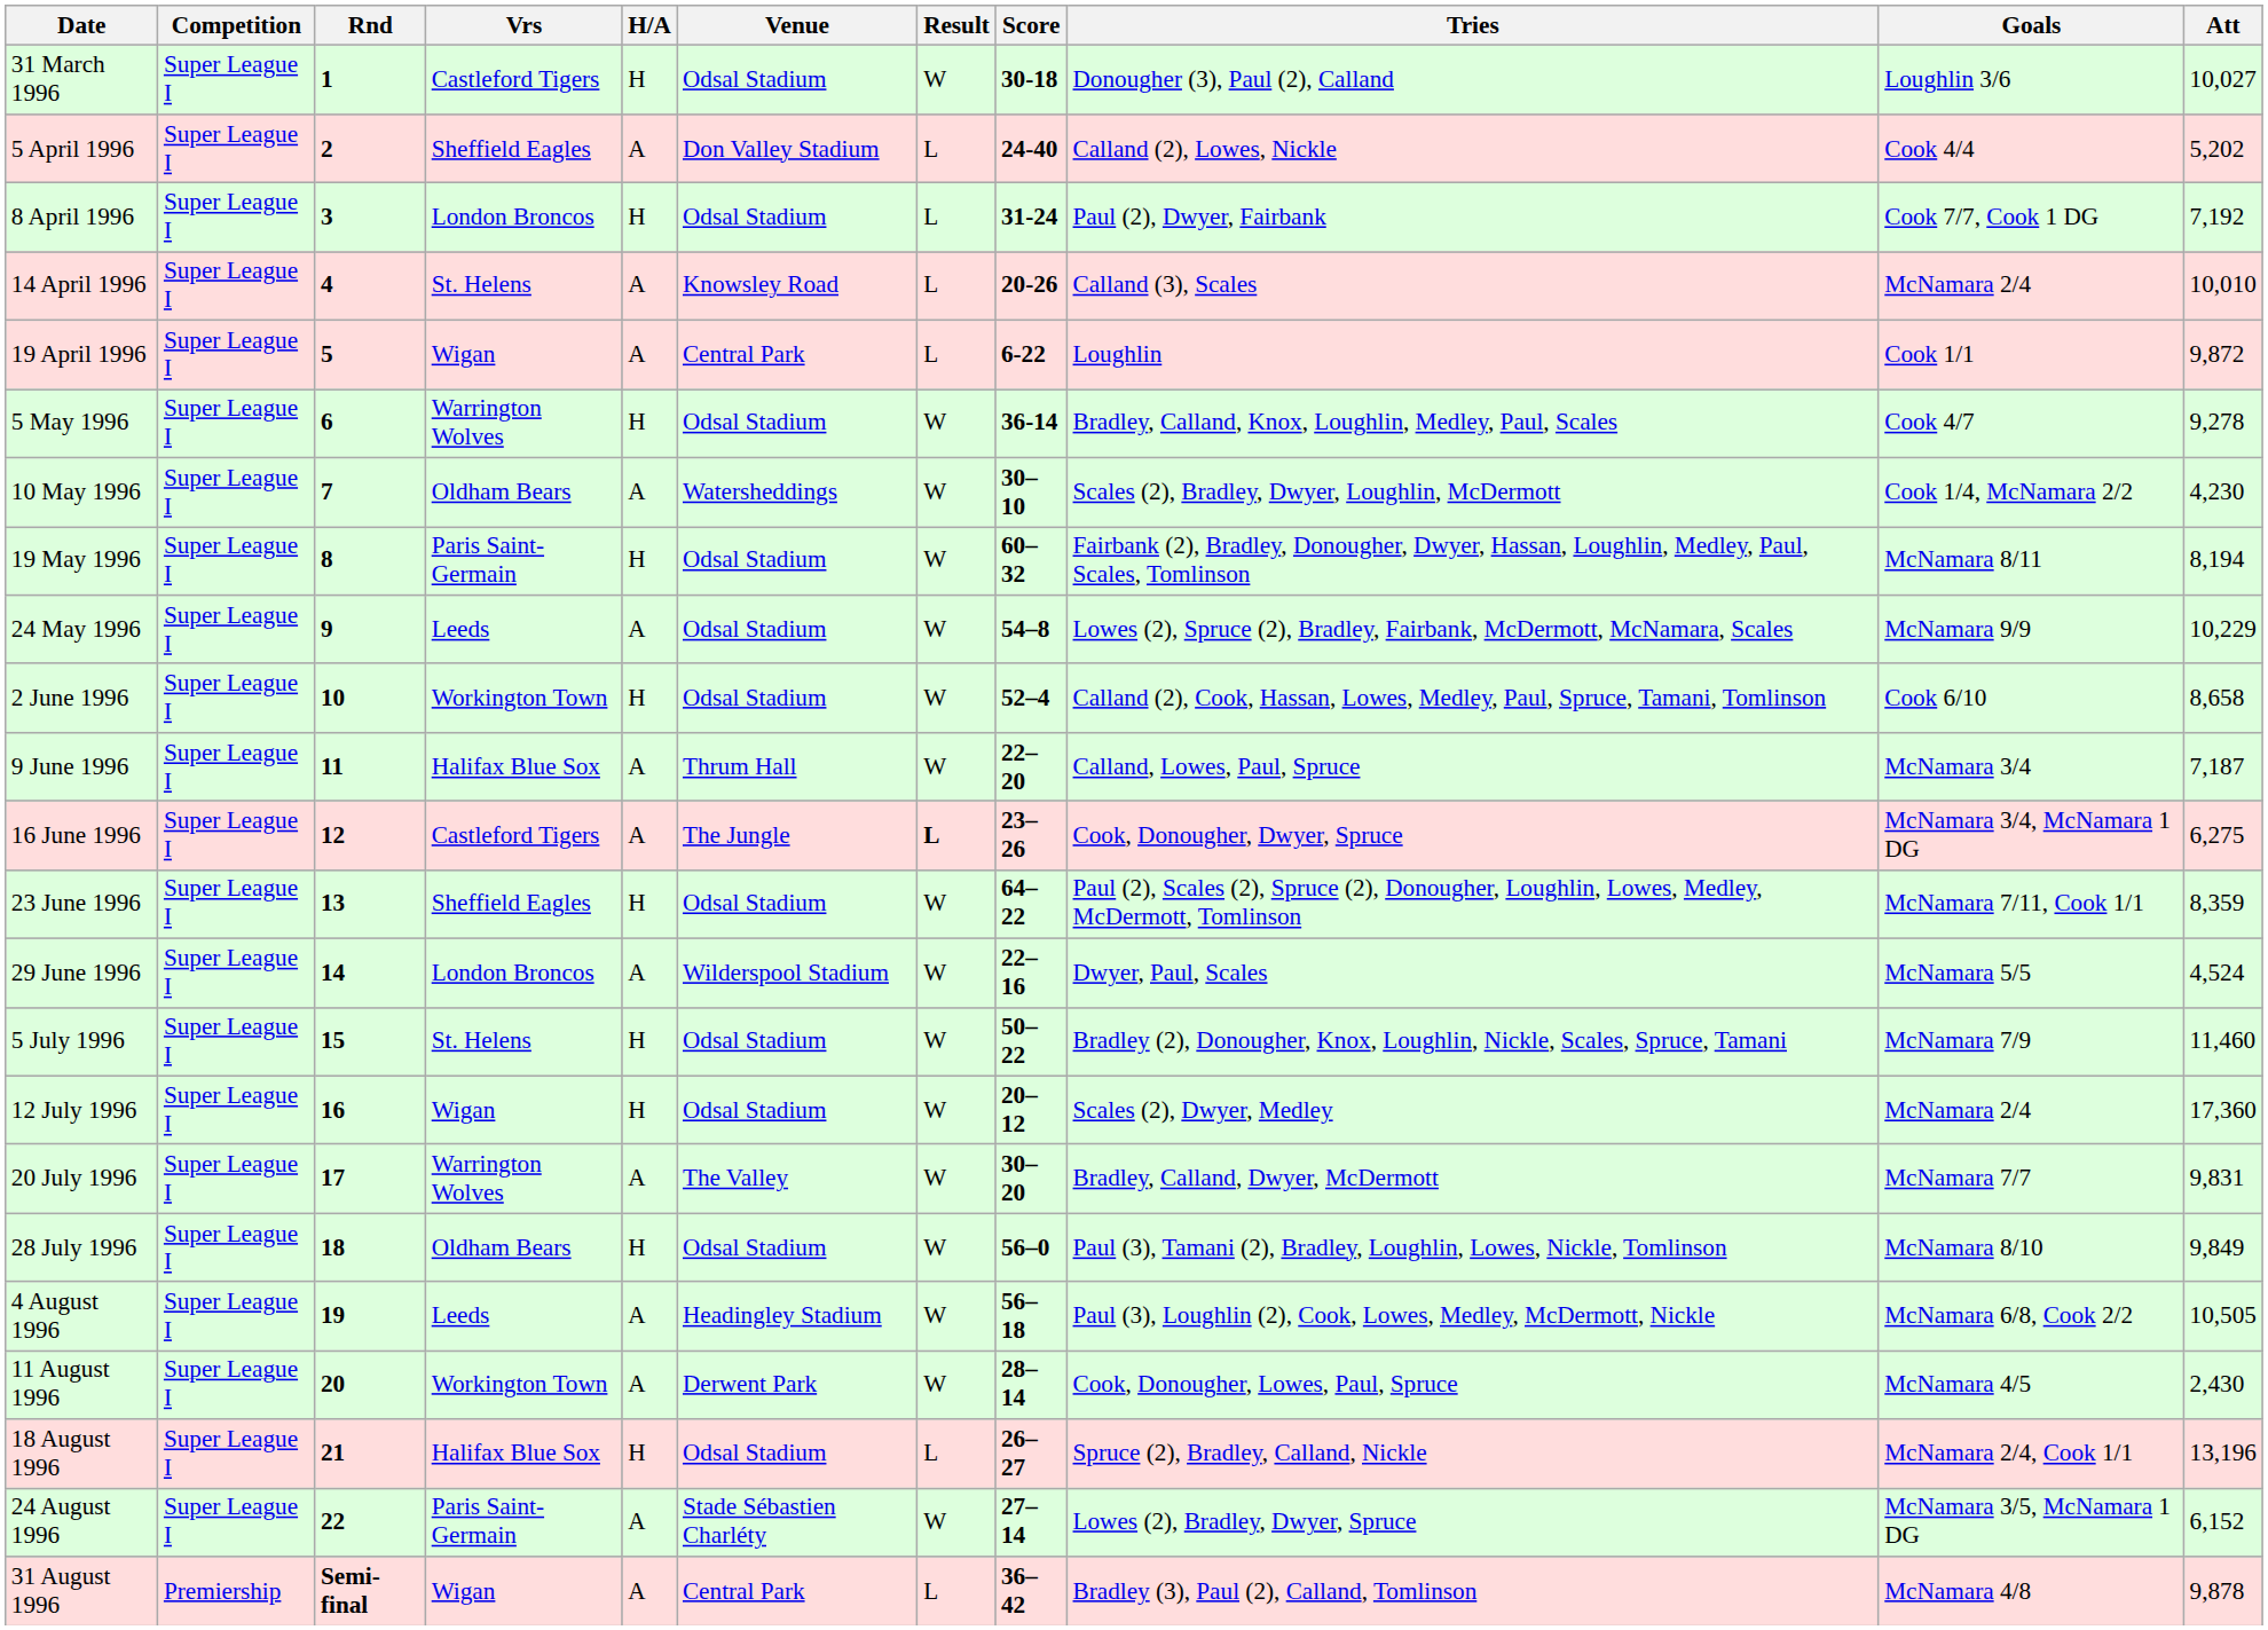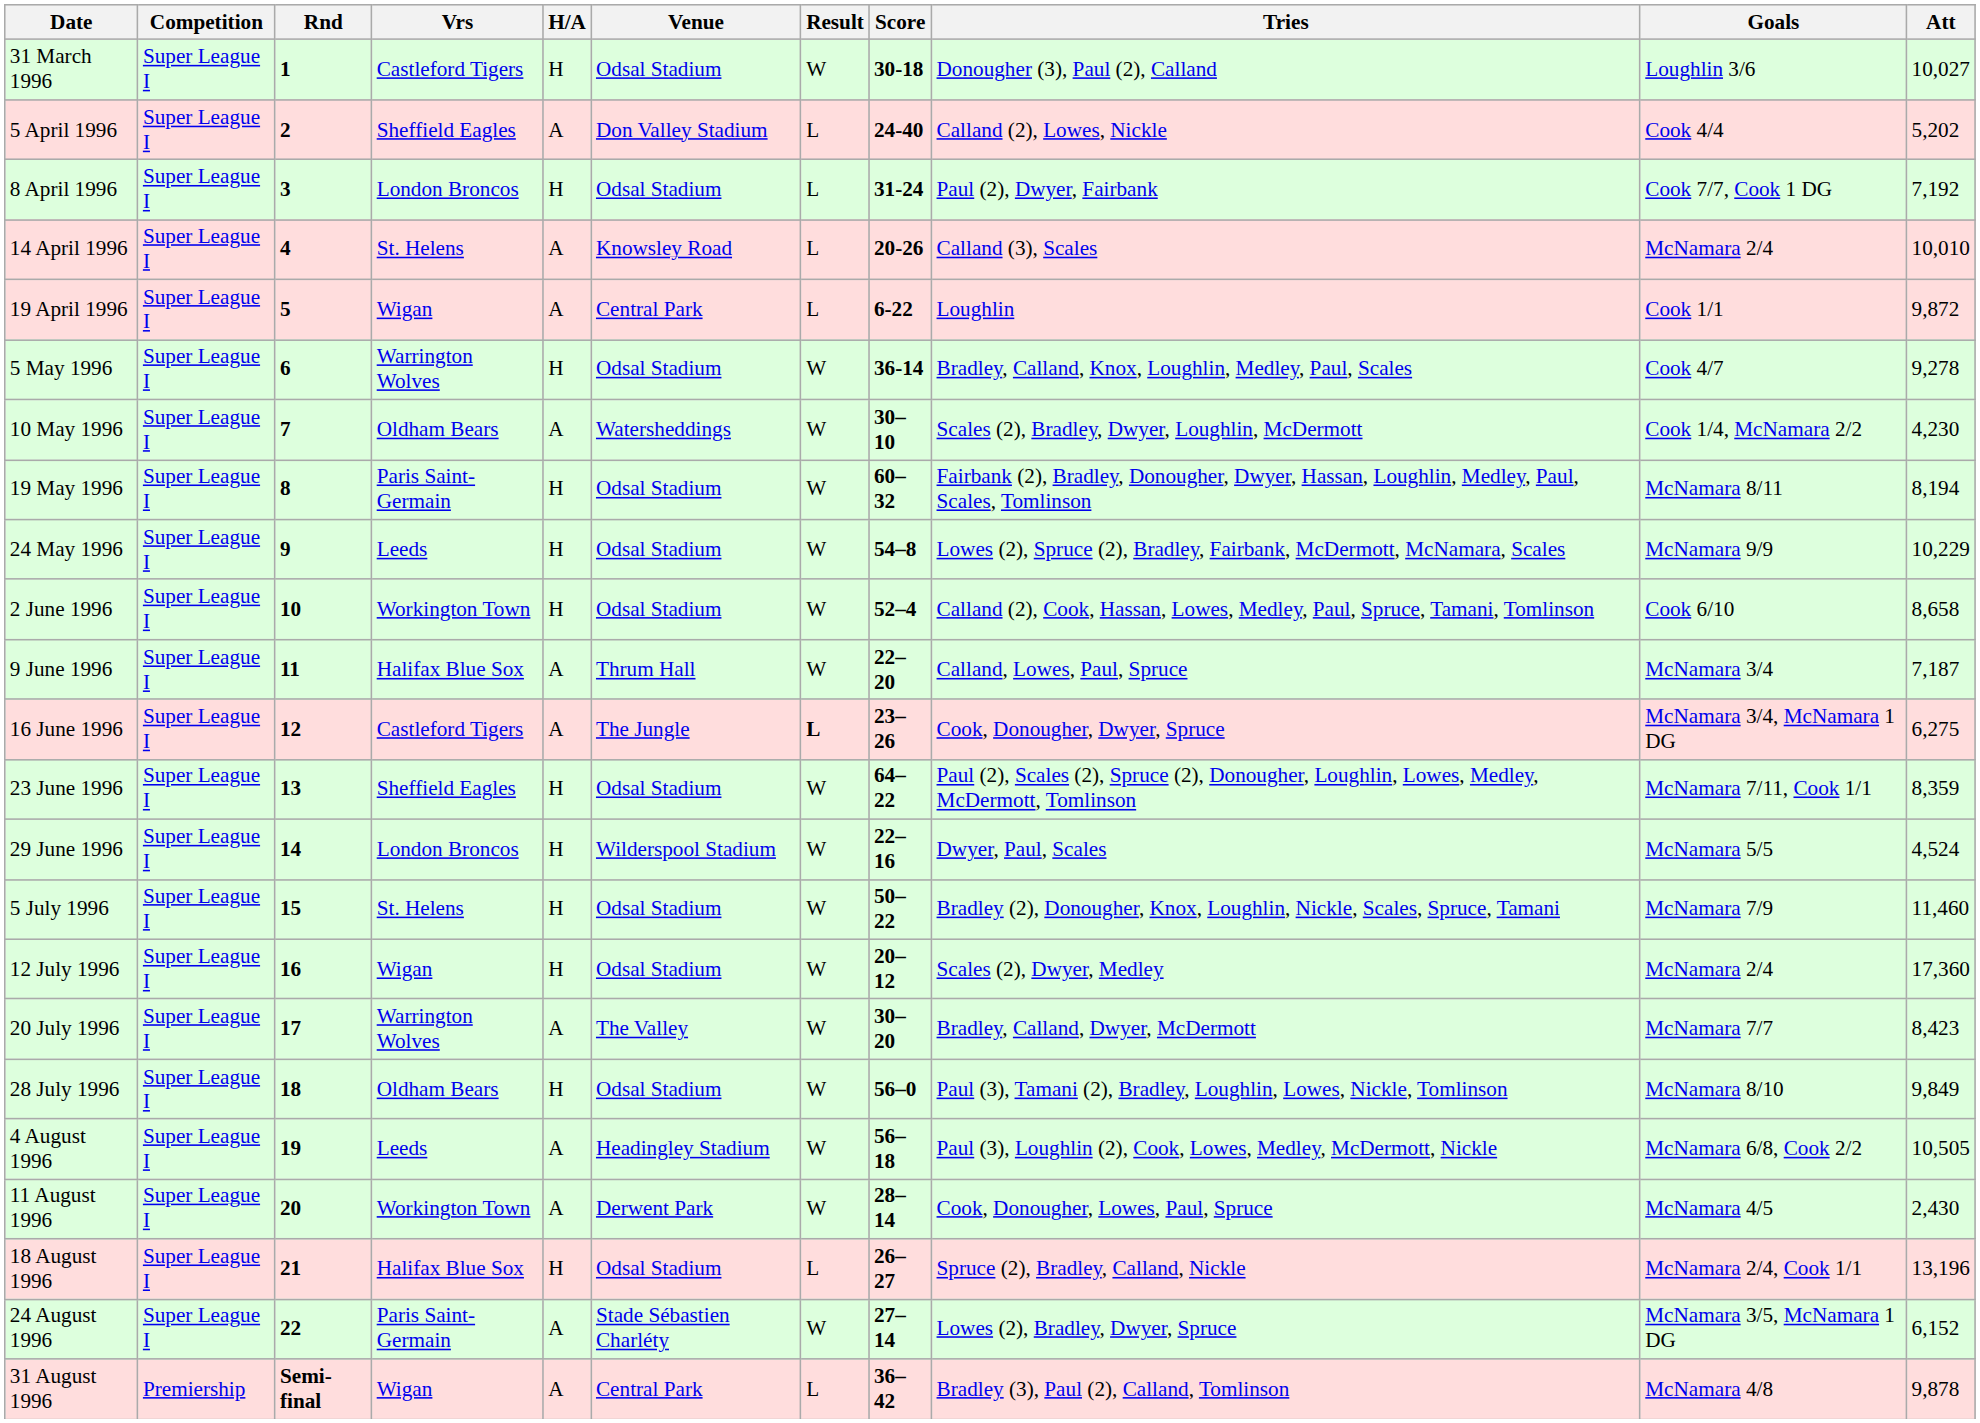24 May 1996 | H/A: A -> H
29 June 1996 | H/A: A -> H
20 July 1996 | Att: 9,831 -> 8,423
